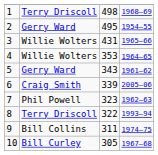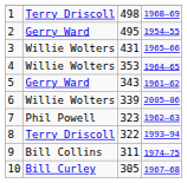6 | column 2: Craig Smith -> Willie Wolters
